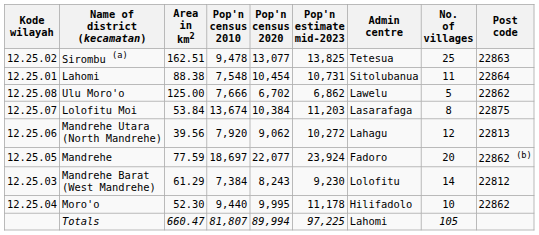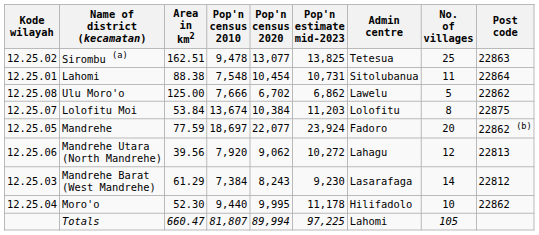Lolofitu Moi | Admin centre: Lasarafaga -> Lolofitu
rows swapped: Mandrehe Utara (North Mandrehe) <-> Mandrehe
Mandrehe Barat (West Mandrehe) | Admin centre: Lolofitu -> Lasarafaga
